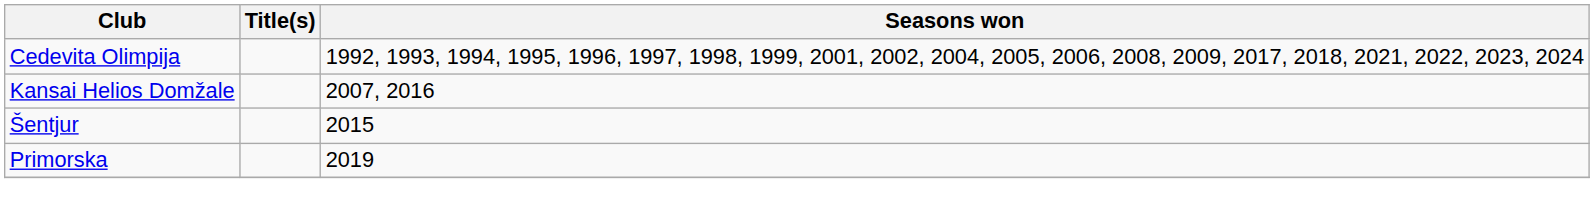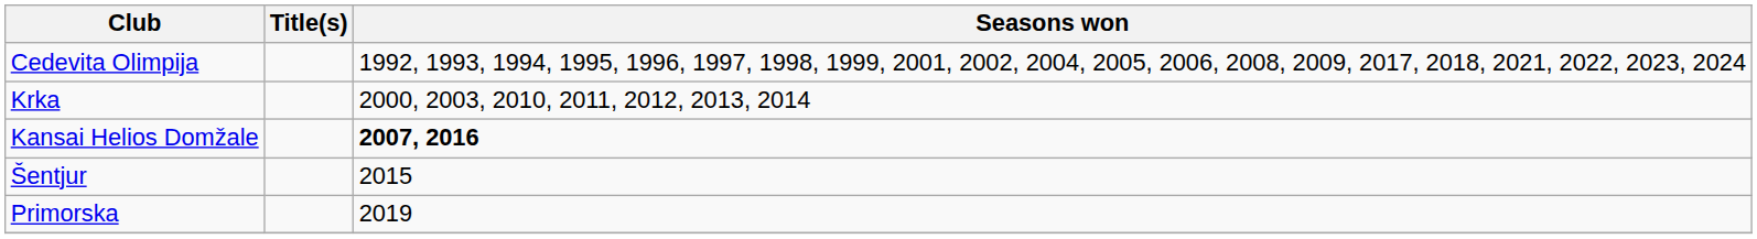+ row: Krka | 2000, 2003, 2010, 2011, 2012, 2013, 2014
Kansai Helios Domžale | Seasons won: normal -> bold
